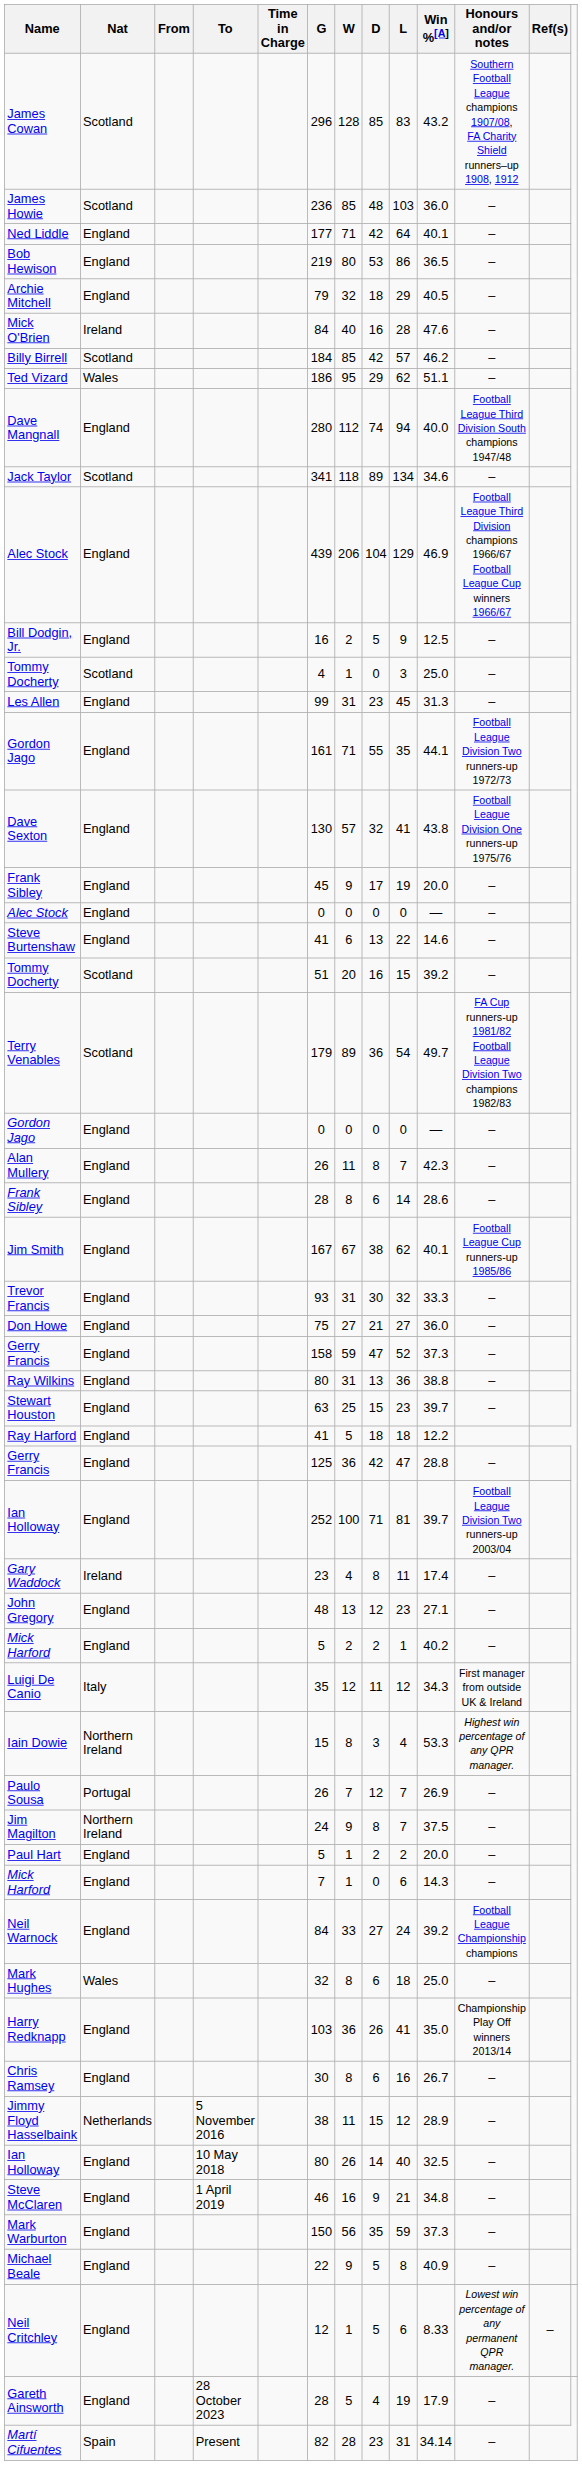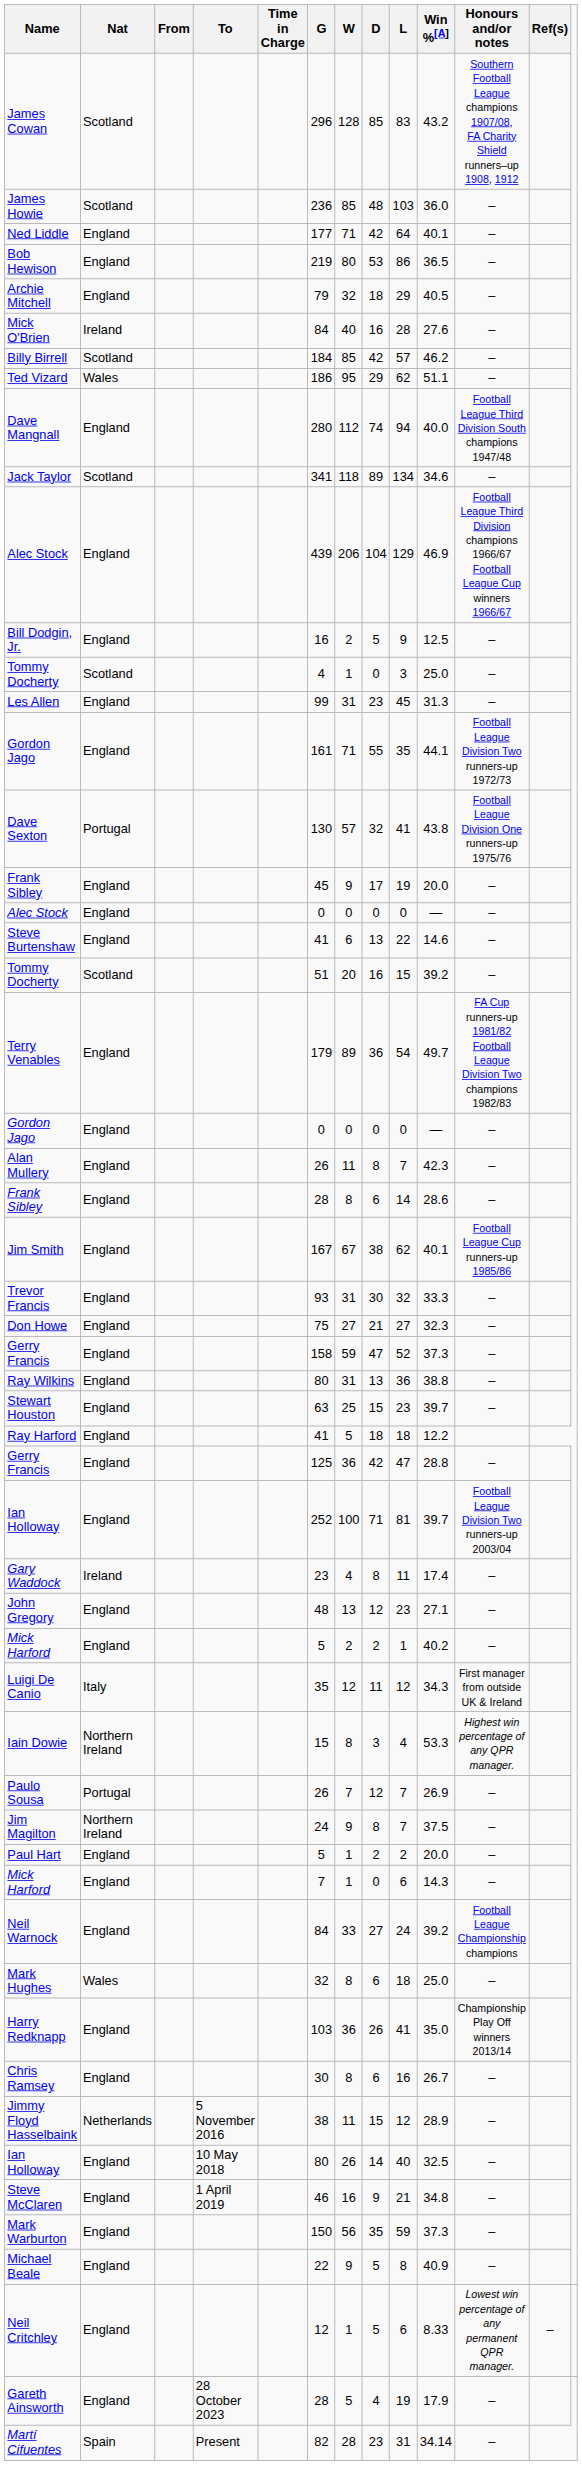Mick O'Brien | Win %[A]: 47.6 -> 27.6
Dave Sexton | Nat: England -> Portugal
Terry Venables | Nat: Scotland -> England
Don Howe | Win %[A]: 36.0 -> 32.3
